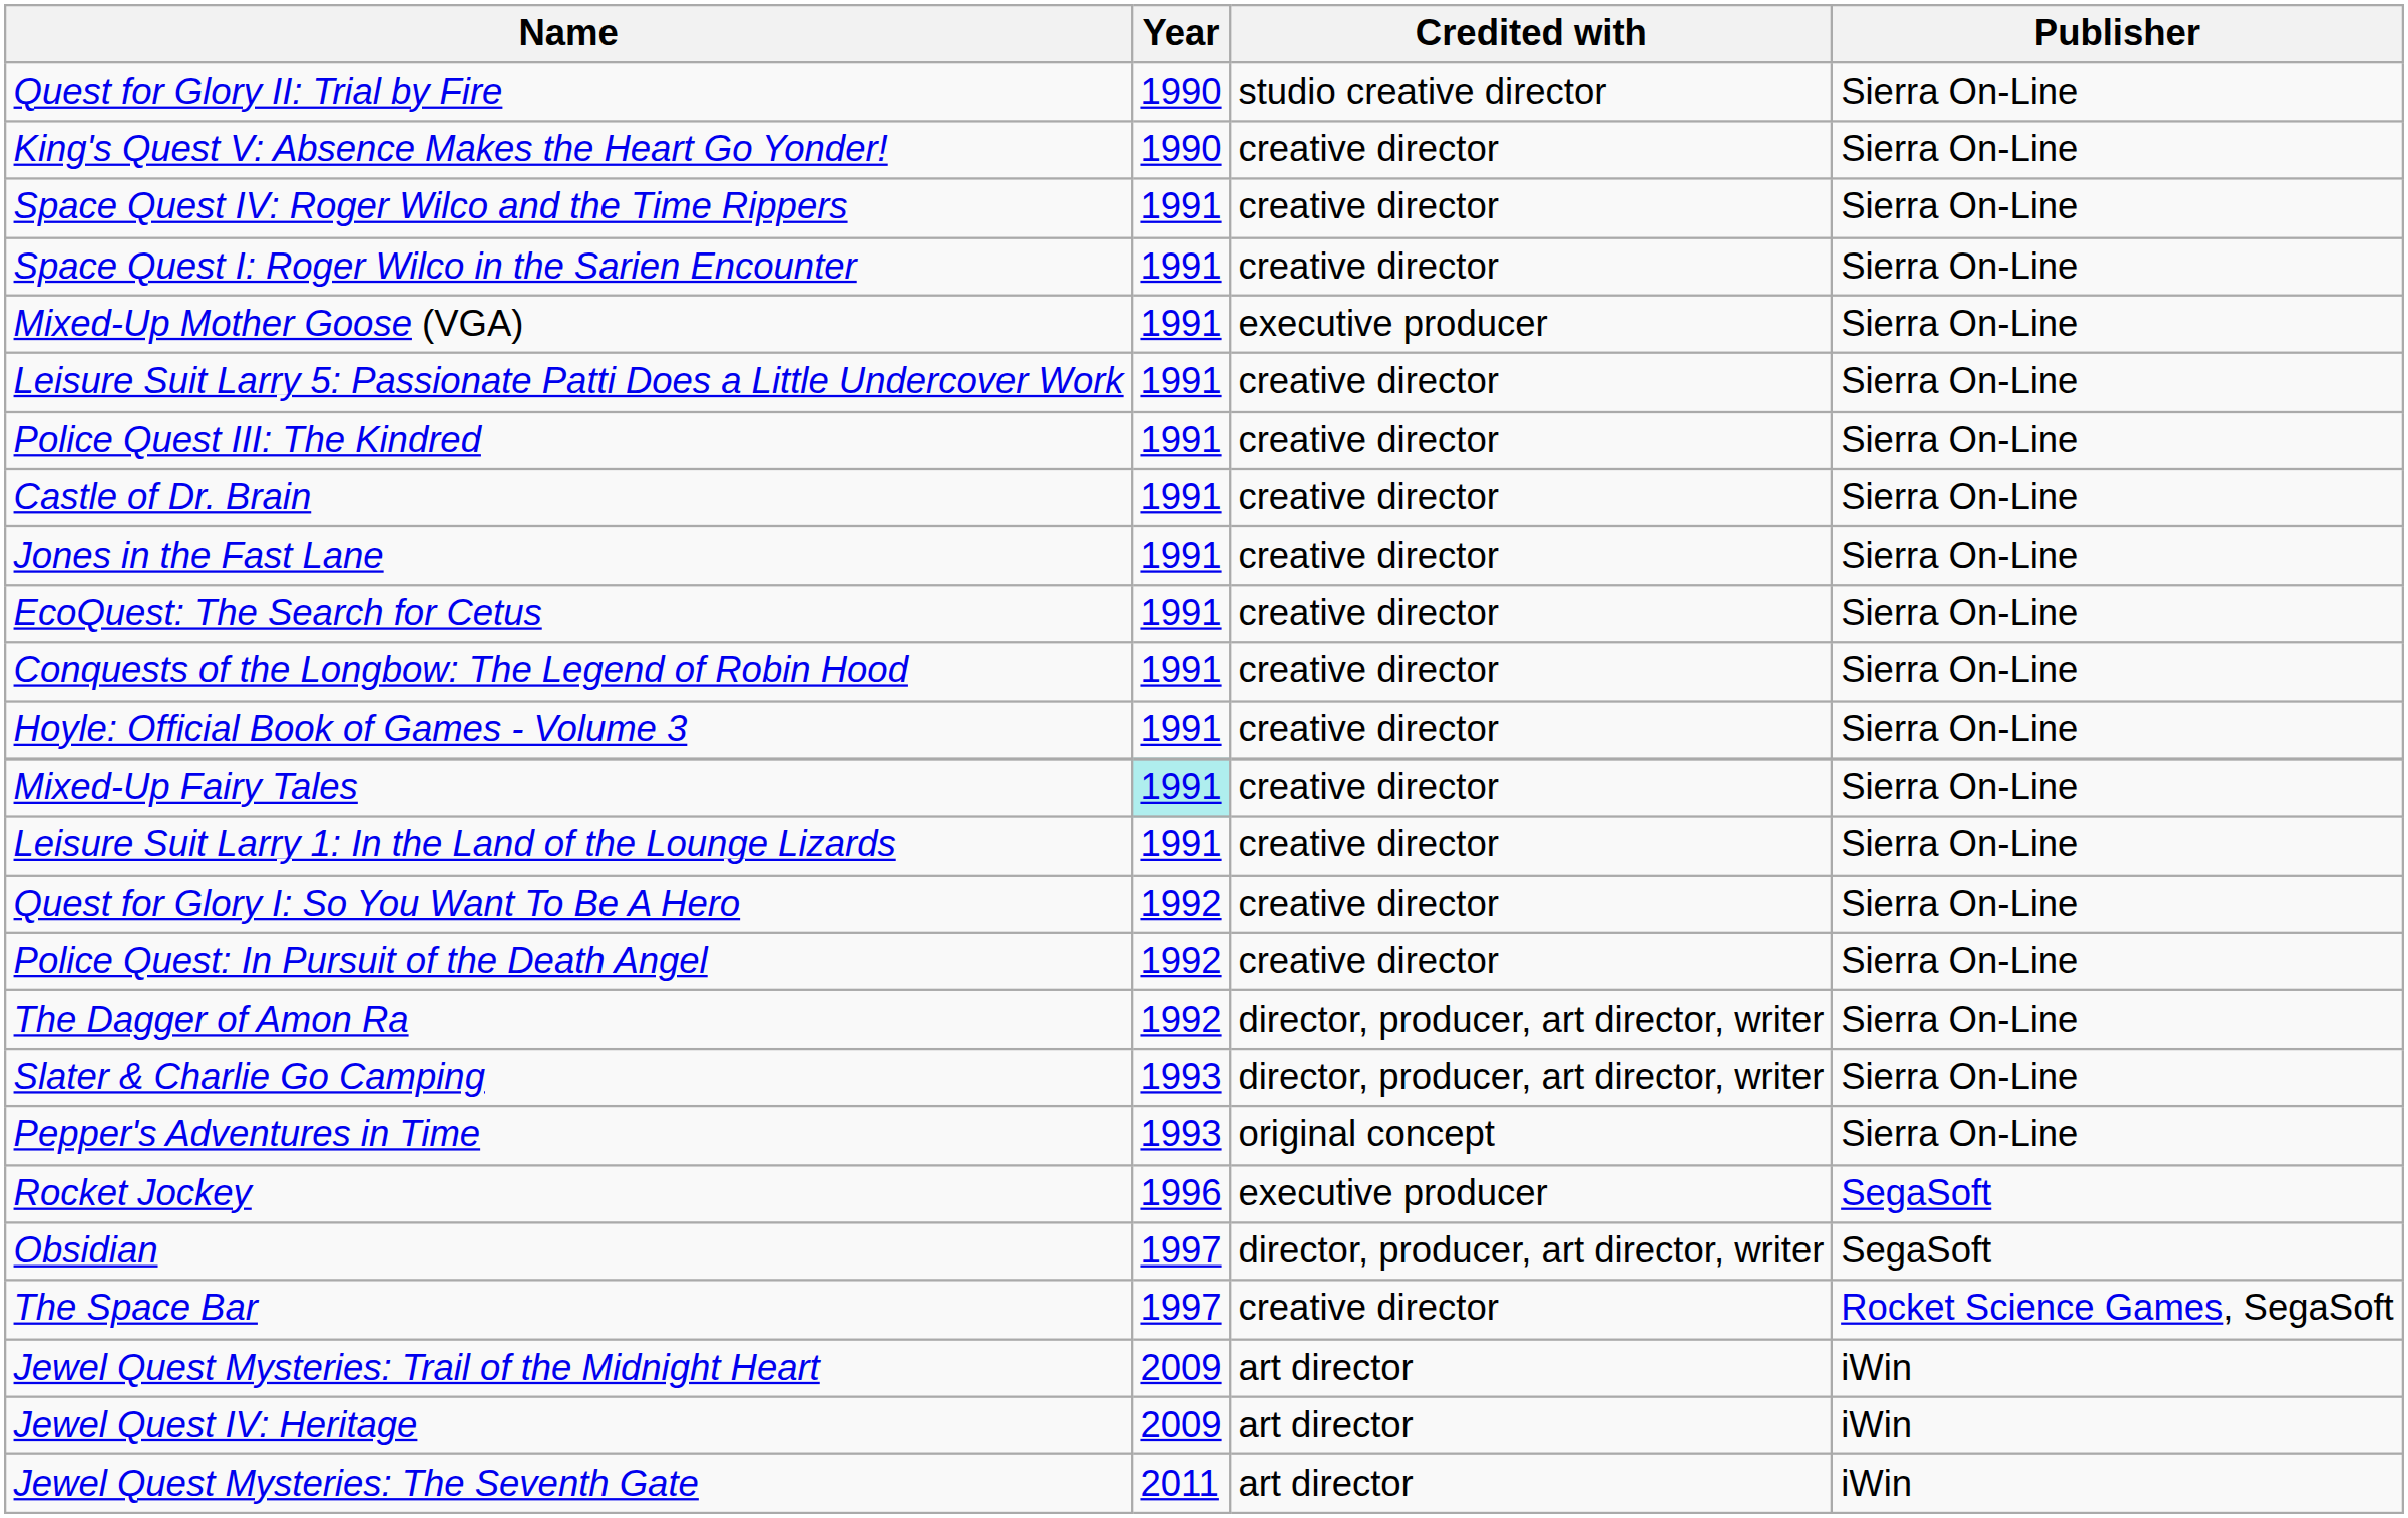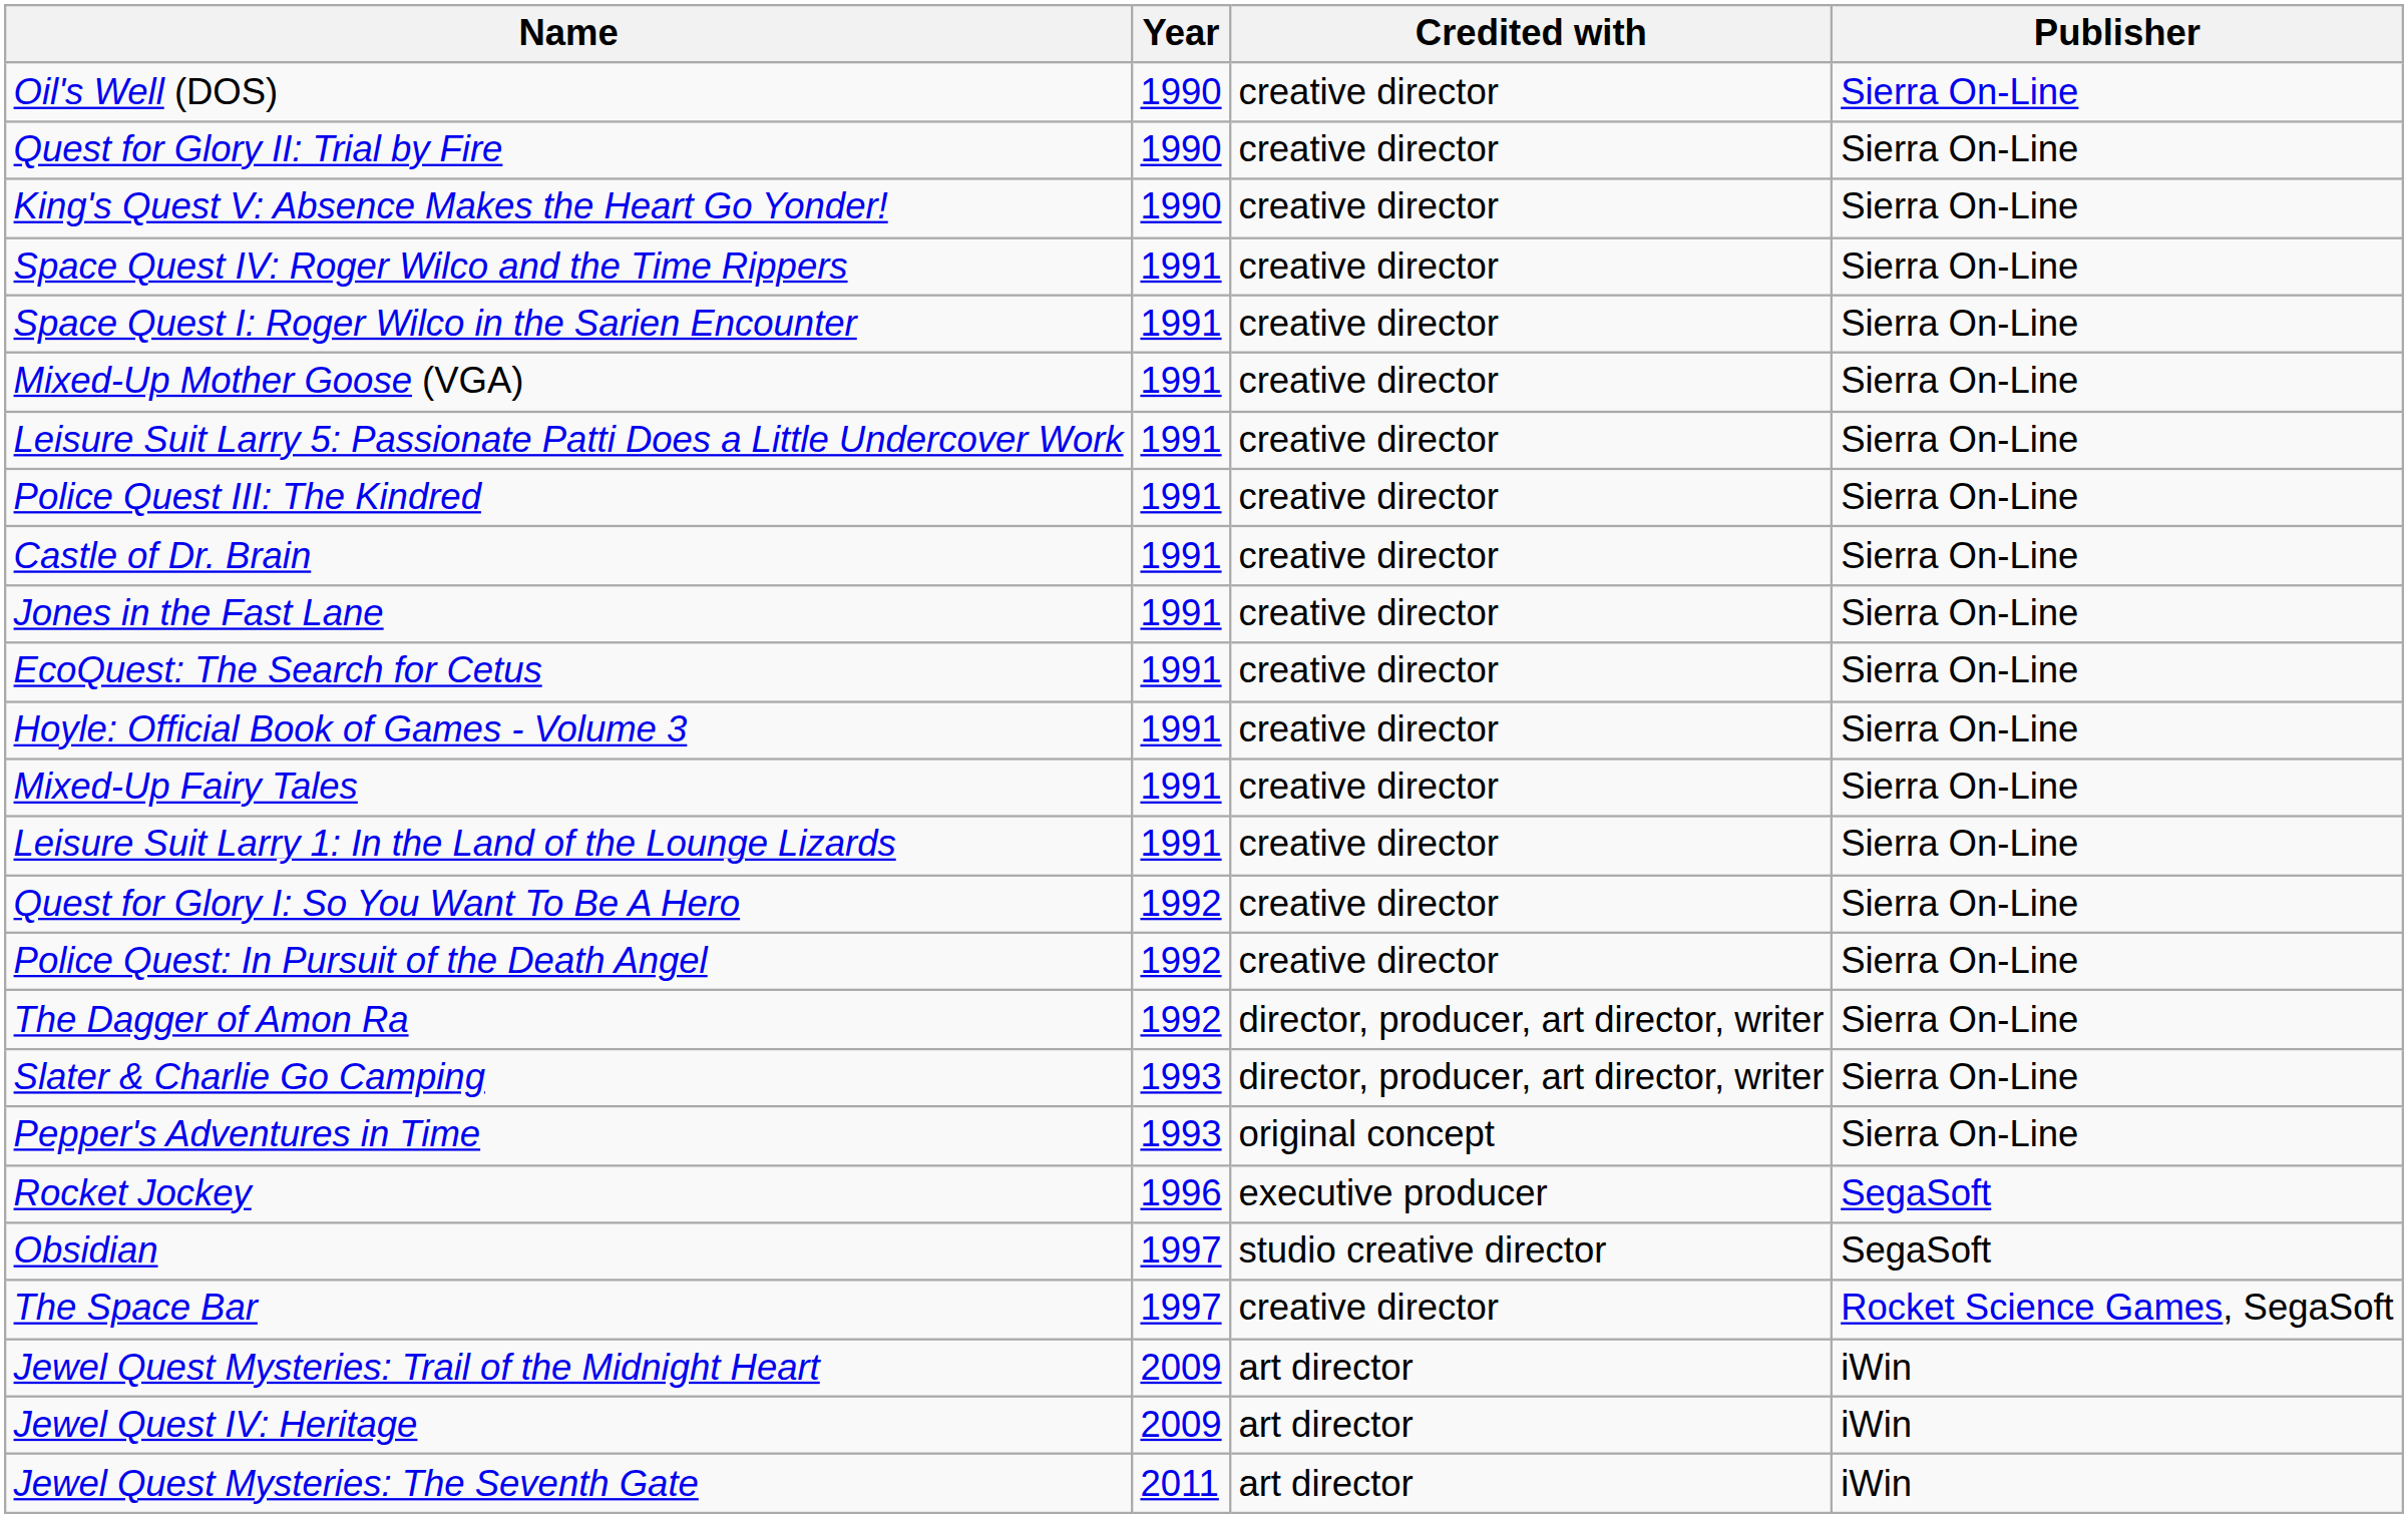+ row: Oil's Well (DOS) | 1990 | creative director | Sierra On-Line
Quest for Glory II: Trial by Fire | Credited with: studio creative director -> creative director
Mixed-Up Mother Goose (VGA) | Credited with: executive producer -> creative director
- row: Conquests of the Longbow: The Legend of Robin Hood | 1991 | creative director | Sierra On-Line
Mixed-Up Fairy Tales | Year: paleturquoise background -> no background
Obsidian | Credited with: director, producer, art director, writer -> studio creative director
